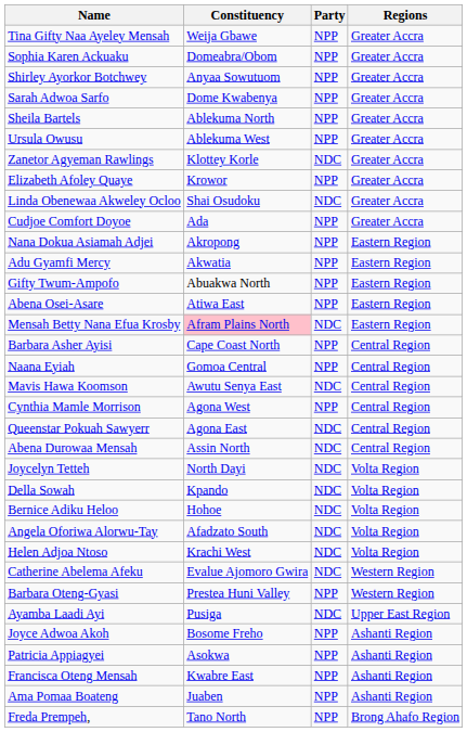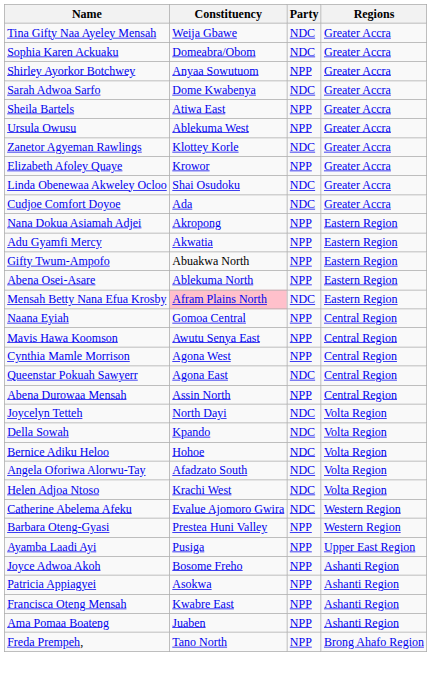Tina Gifty Naa Ayeley Mensah | Party: NPP -> NDC
Sophia Karen Ackuaku | Party: NPP -> NDC
Sarah Adwoa Sarfo | Party: NPP -> NDC
Sheila Bartels | Constituency: Ablekuma North -> Atiwa East
Cudjoe Comfort Doyoe | Party: NPP -> NDC
Abena Osei-Asare | Constituency: Atiwa East -> Ablekuma North
- row: Barbara Asher Ayisi | Cape Coast North | NPP | Central Region
Mavis Hawa Koomson | Party: NDC -> NPP
Abena Durowaa Mensah | Party: NDC -> NPP
Ayamba Laadi Ayi | Party: NDC -> NPP
